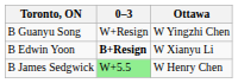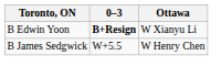- row: B Guanyu Song | W+Resign | W Yingzhi Chen
B James Sedgwick | 0–3: lightgreen background -> no background
